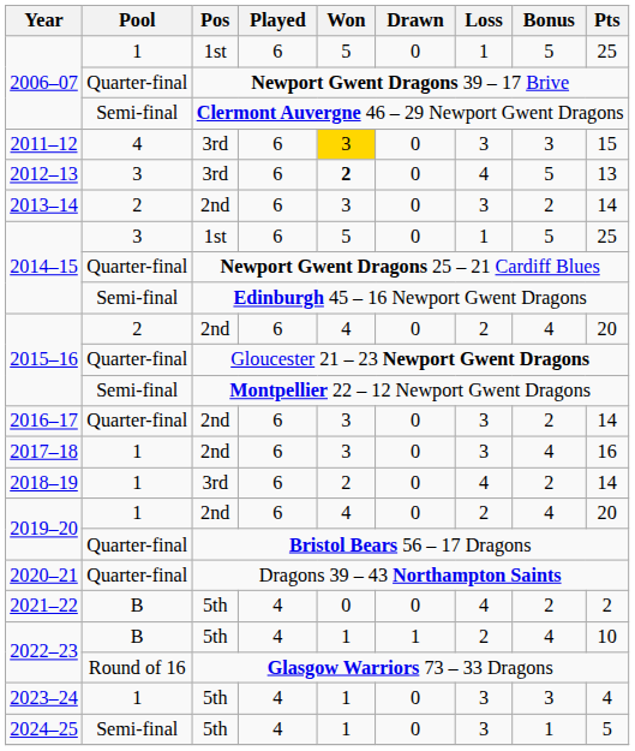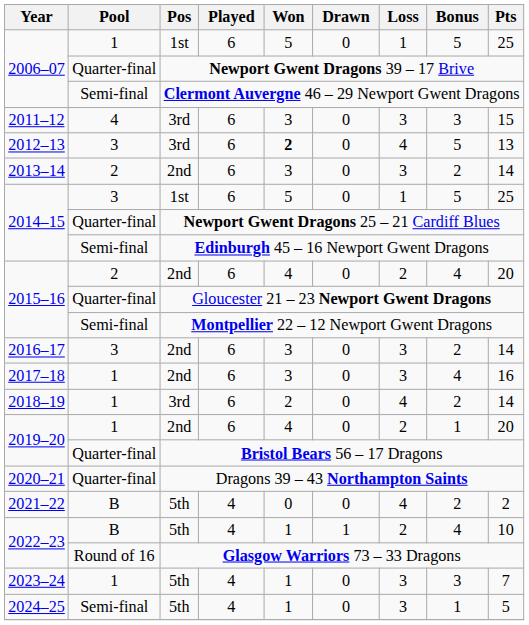2011–12 | Won: gold background -> no background
2016–17 | Pool: Quarter-final -> 3
2019–20 / 2nd | Bonus: 4 -> 1
2023–24 | Pts: 4 -> 7
